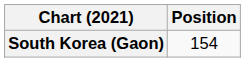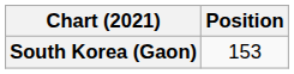South Korea (Gaon) | Position: 154 -> 153
